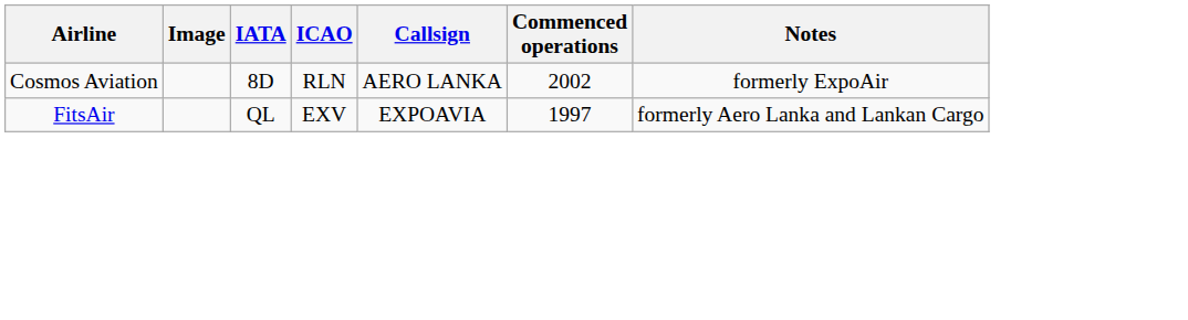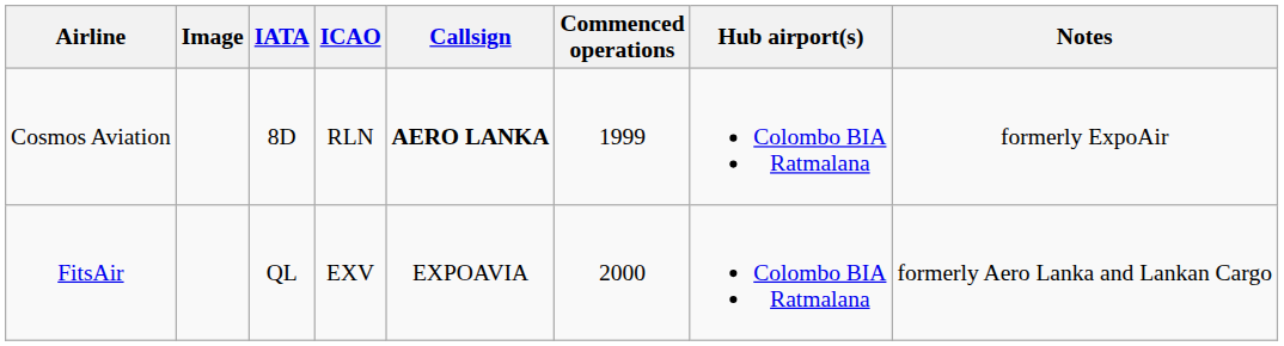+ column: Hub airport(s) | Colombo BIA Ratmalana | Colombo BIA Ratmalana
Cosmos Aviation | Callsign: normal -> bold
Cosmos Aviation | Commenced operations: 2002 -> 1999
FitsAir | Commenced operations: 1997 -> 2000
